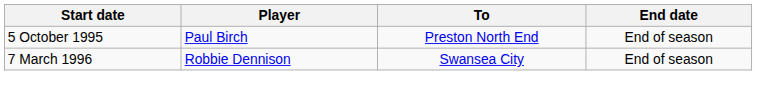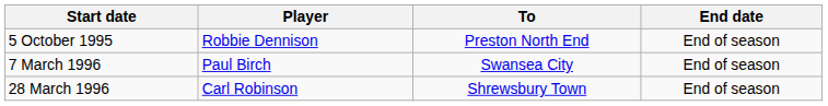5 October 1995 | Player: Paul Birch -> Robbie Dennison
7 March 1996 | Player: Robbie Dennison -> Paul Birch
+ row: 28 March 1996 | Carl Robinson | Shrewsbury Town | End of season
